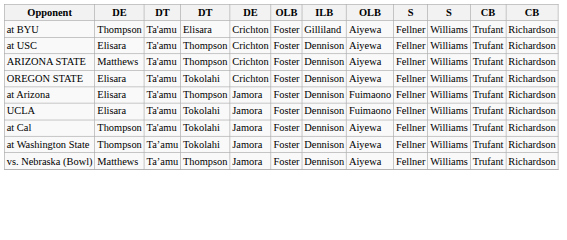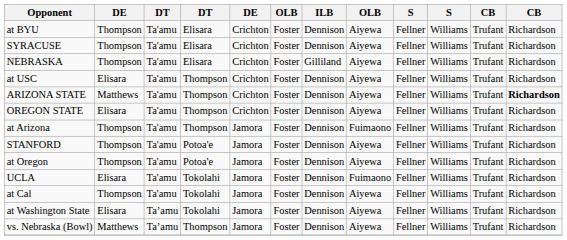at BYU | ILB: Gilliland -> Dennison
+ row: SYRACUSE | Thompson | Ta'amu | Elisara | Crichton | Foster | Dennison | Aiyewa | Fellner | Williams | Trufant | Richardson
+ row: NEBRASKA | Thompson | Ta'amu | Elisara | Crichton | Foster | Gilliland | Aiyewa | Fellner | Williams | Trufant | Richardson
ARIZONA STATE | column 12: normal -> bold
OREGON STATE | column 4: Tokolahi -> Thompson
at Arizona | column 2: Elisara -> Thompson
+ row: STANFORD | Thompson | Ta'amu | Potoa'e | Jamora | Foster | Dennison | Aiyewa | Fellner | Williams | Trufant | Richardson
+ row: at Oregon | Thompson | Ta'amu | Potoa'e | Jamora | Foster | Dennison | Aiyewa | Fellner | Williams | Trufant | Richardson
at Washington State | column 2: Thompson -> Elisara
